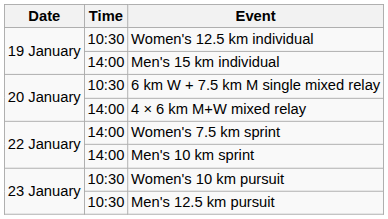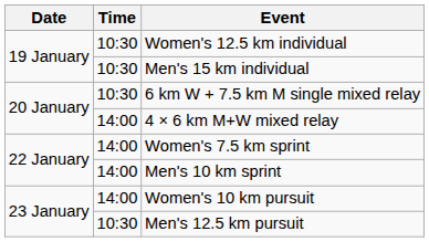Men's 15 km individual | Time: 14:00 -> 10:30
Women's 10 km pursuit | Time: 10:30 -> 14:00
